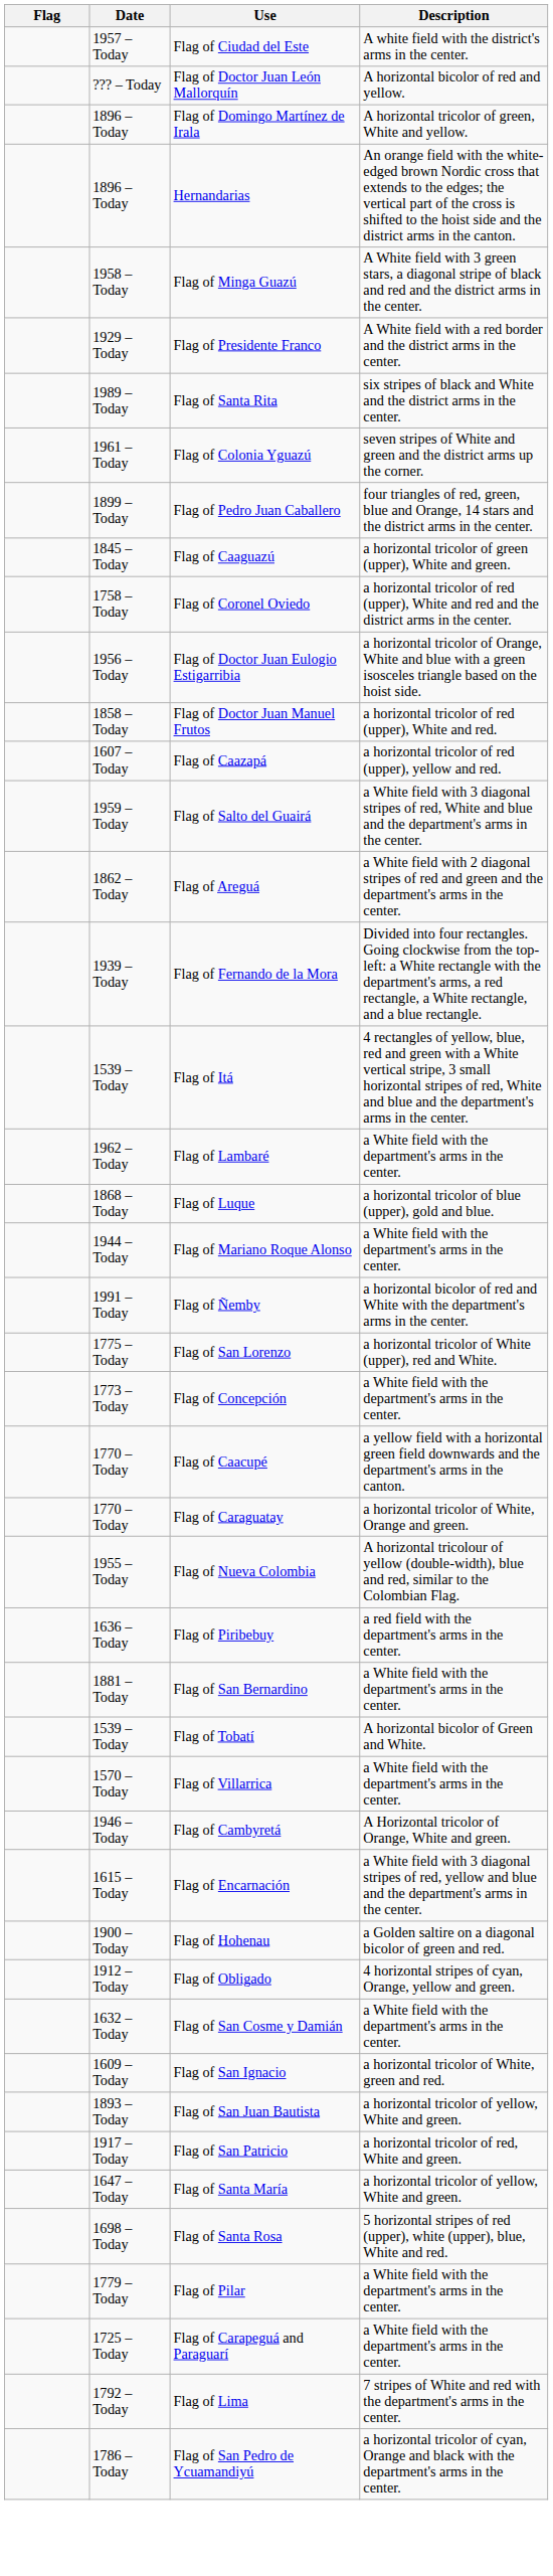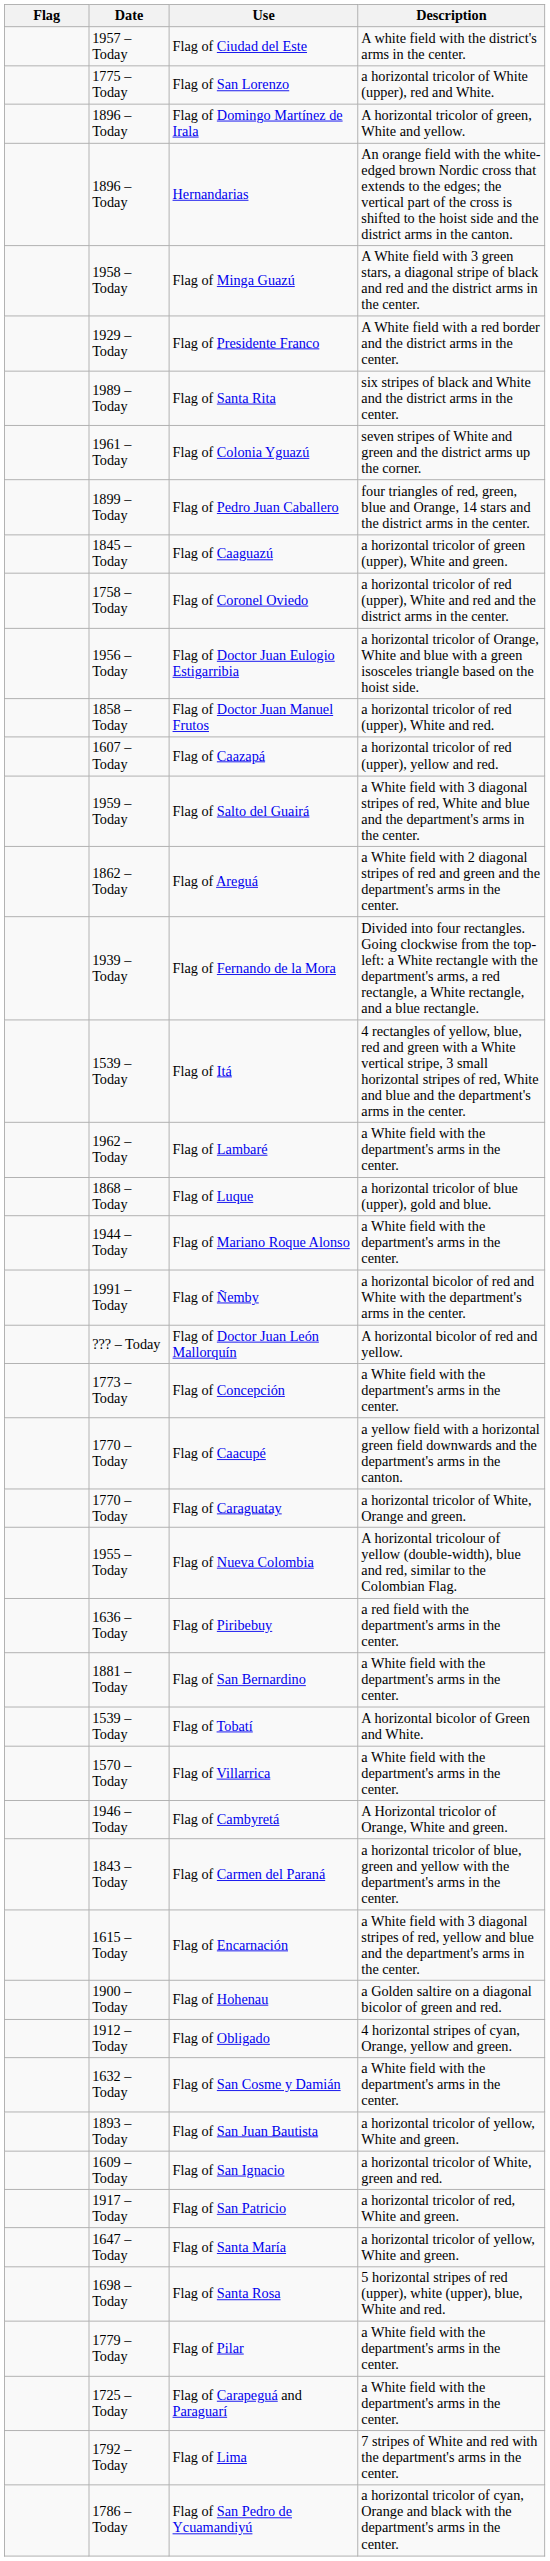rows swapped: Flag of Doctor Juan León Mallorquín <-> Flag of San Lorenzo
+ row: 1843 – Today | Flag of Carmen del Paraná | a horizontal tricolor of blue, green and yellow with the department's arms in the center.
rows swapped: Flag of San Ignacio <-> Flag of San Juan Bautista
